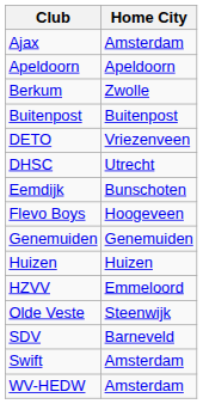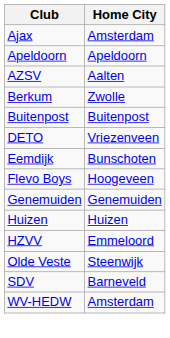+ row: AZSV | Aalten
- row: DHSC | Utrecht
- row: Swift | Amsterdam
